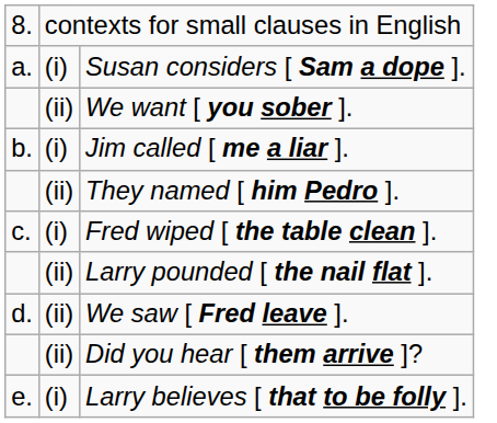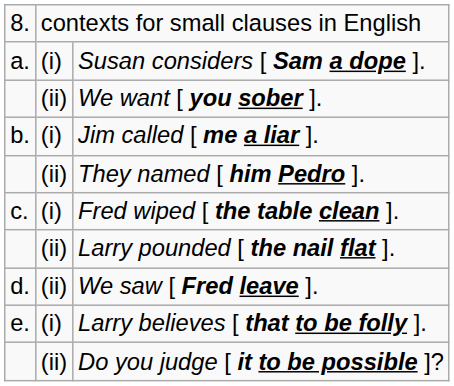- row: (ii) | Did you hear [ them arrive ]?
+ row: (ii) | Do you judge [ it to be possible ]?
